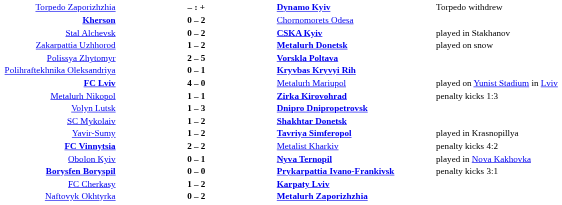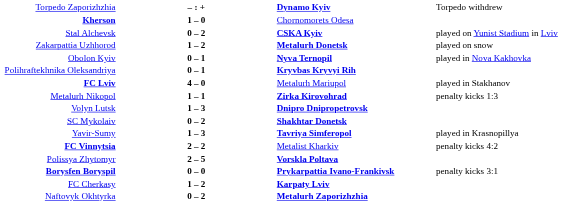Kherson | column 2: 0 – 2 -> 1 – 0
Stal Alchevsk | column 4: played in Stakhanov -> played on Yunist Stadium in Lviv
rows swapped: Polissya Zhytomyr <-> Obolon Kyiv
FC Lviv | column 4: played on Yunist Stadium in Lviv -> played in Stakhanov
SC Mykolaiv | column 2: 1 – 2 -> 0 – 2
Yavir-Sumy | column 2: 1 – 2 -> 1 – 3
